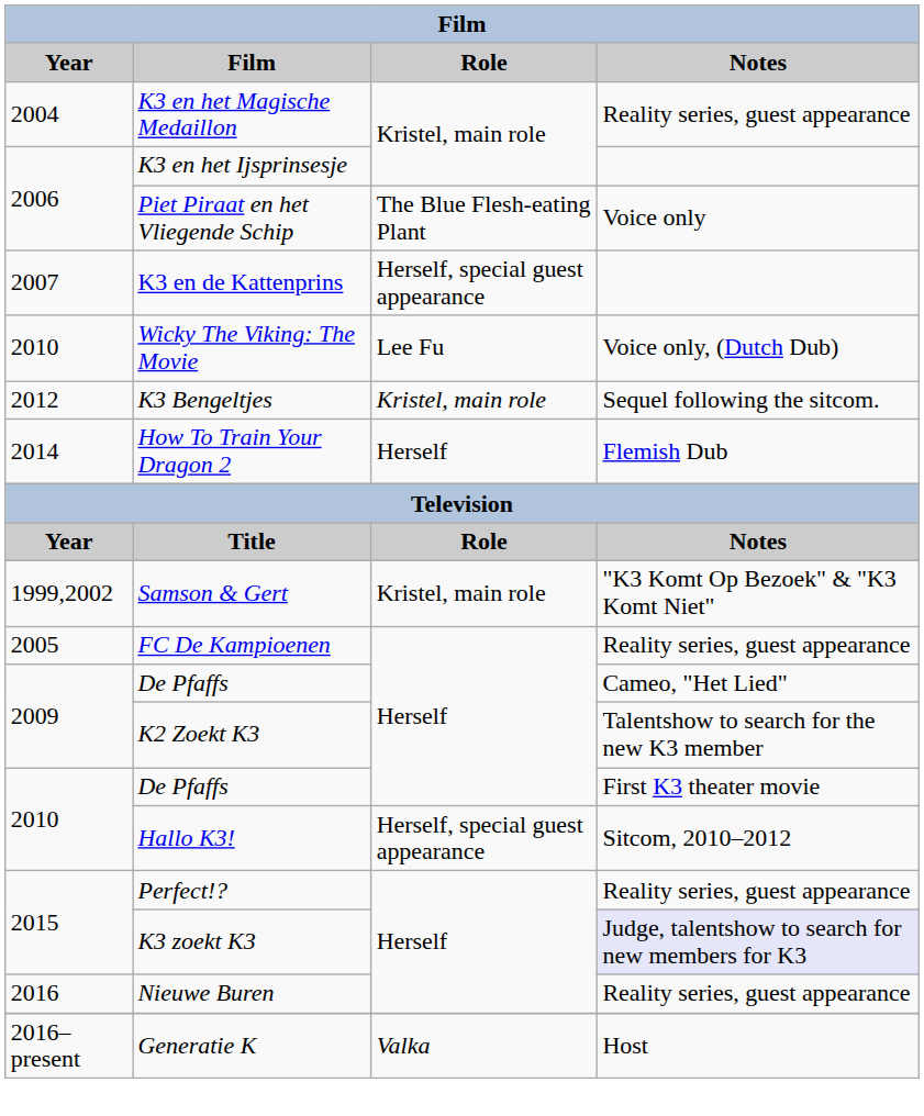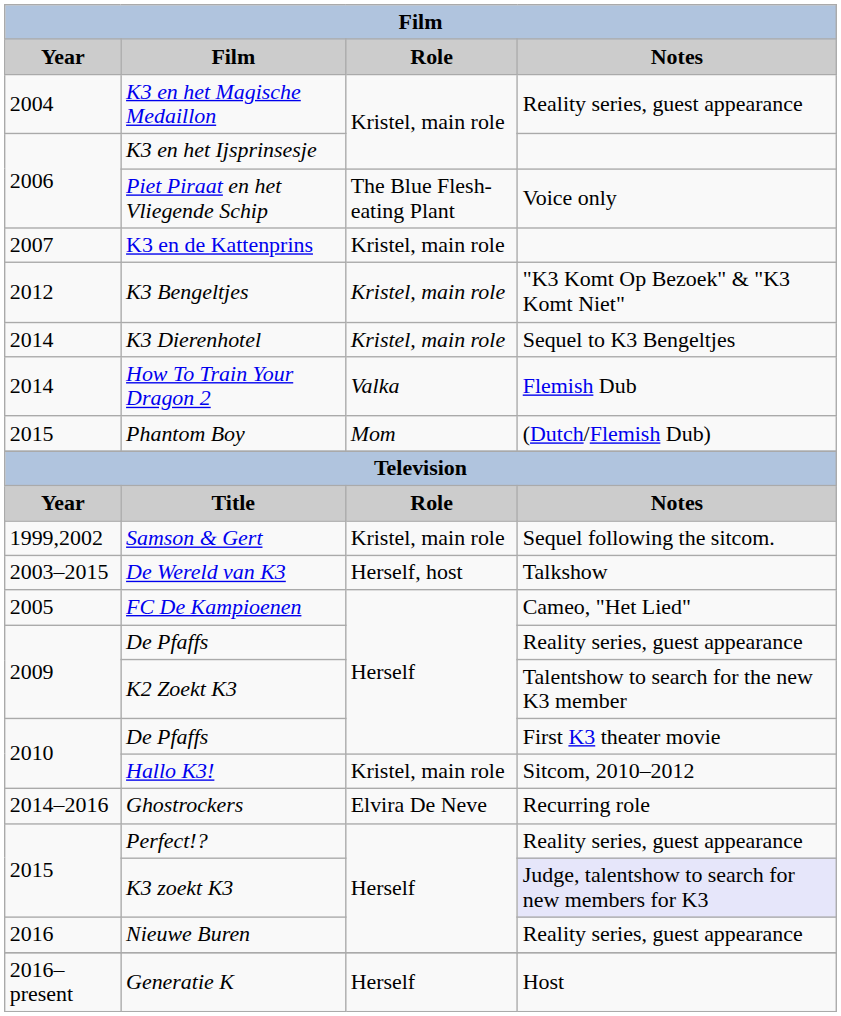K3 en de Kattenprins | Role: Herself, special guest appearance -> Kristel, main role
- row: 2010 | Wicky The Viking: The Movie | Lee Fu | Voice only, (Dutch Dub)
K3 Bengeltjes | Notes: Sequel following the sitcom. -> "K3 Komt Op Bezoek" & "K3 Komt Niet"
+ row: 2014 | K3 Dierenhotel | Kristel, main role | Sequel to K3 Bengeltjes
How To Train Your Dragon 2 | Role: Herself -> Valka
+ row: 2015 | Phantom Boy | Mom | (Dutch/Flemish Dub)
Samson & Gert | Notes: "K3 Komt Op Bezoek" & "K3 Komt Niet" -> Sequel following the sitcom.
+ row: 2003–2015 | De Wereld van K3 | Herself, host | Talkshow
FC De Kampioenen | Notes: Reality series, guest appearance -> Cameo, "Het Lied"
2009 / De Pfaffs | Notes: Cameo, "Het Lied" -> Reality series, guest appearance
Hallo K3! | Role: Herself, special guest appearance -> Kristel, main role
+ row: 2014–2016 | Ghostrockers | Elvira De Neve | Recurring role
Generatie K | Role: Valka -> Herself
